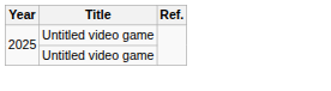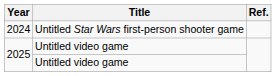+ row: 2024 | Untitled Star Wars first-person shooter game
